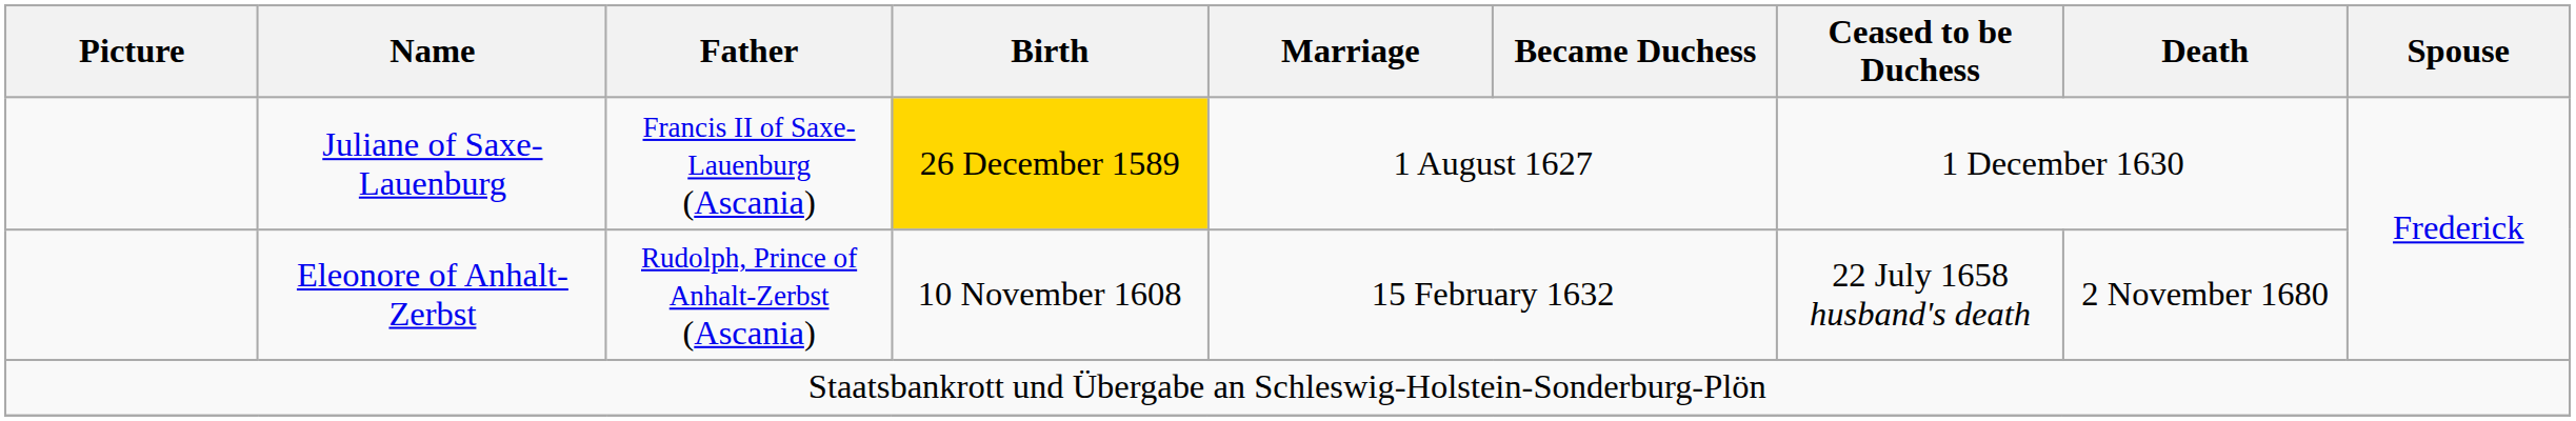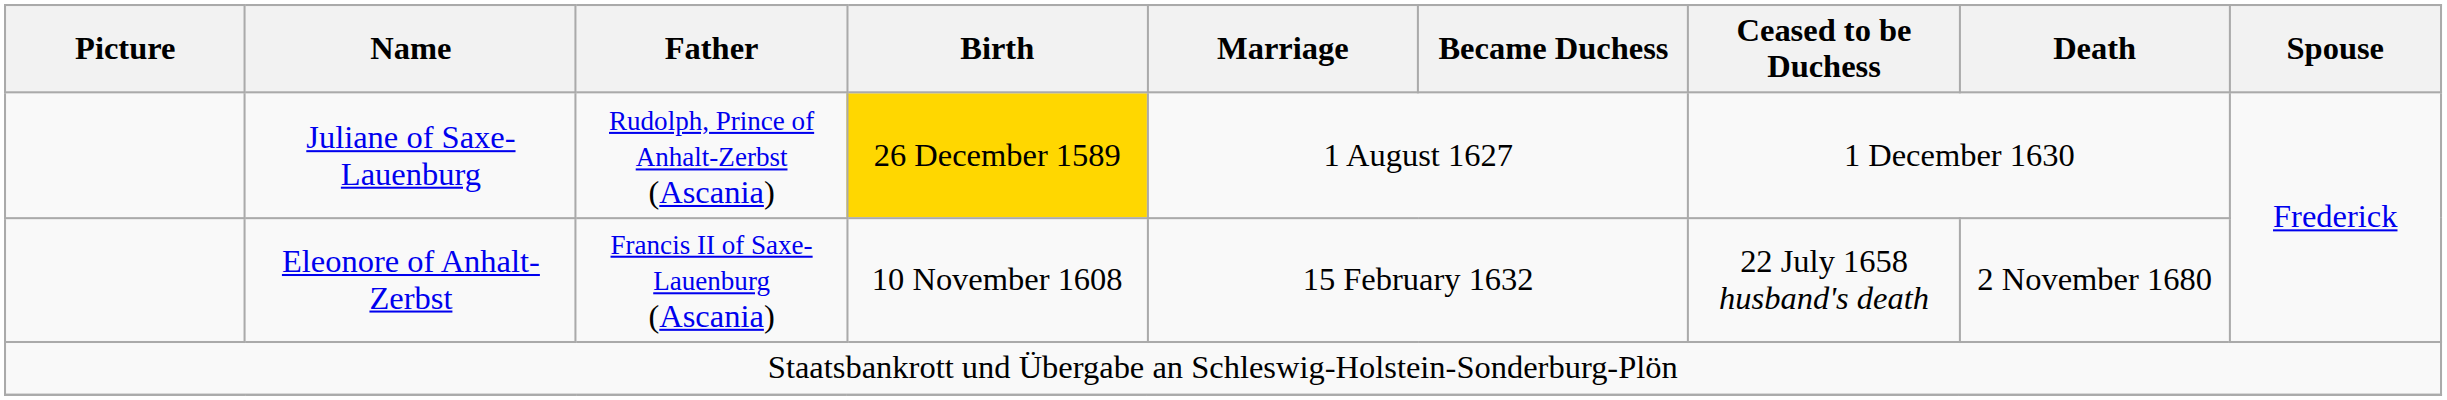Juliane of Saxe-Lauenburg | Father: Francis II of Saxe-Lauenburg (Ascania) -> Rudolph, Prince of Anhalt-Zerbst (Ascania)
Eleonore of Anhalt-Zerbst | Father: Rudolph, Prince of Anhalt-Zerbst (Ascania) -> Francis II of Saxe-Lauenburg (Ascania)
